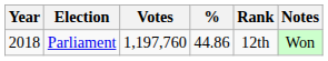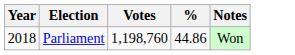- column: Rank | 12th
Parliament | Votes: 1,197,760 -> 1,198,760
